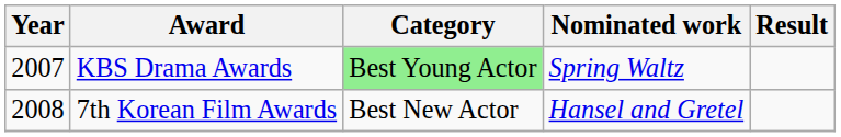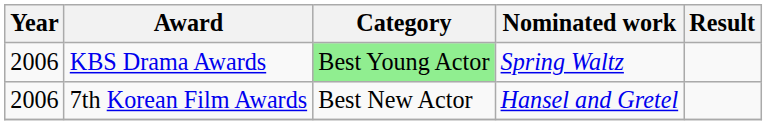KBS Drama Awards | Year: 2007 -> 2006
7th Korean Film Awards | Year: 2008 -> 2006
